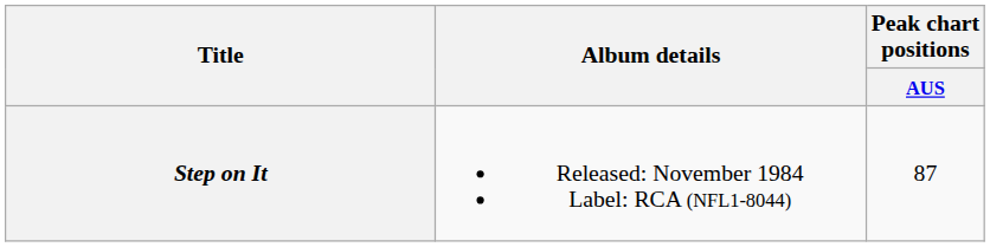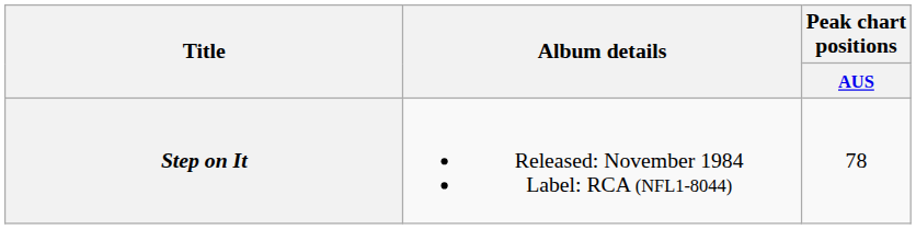Step on It | Peak chart positions / AUS: 87 -> 78
